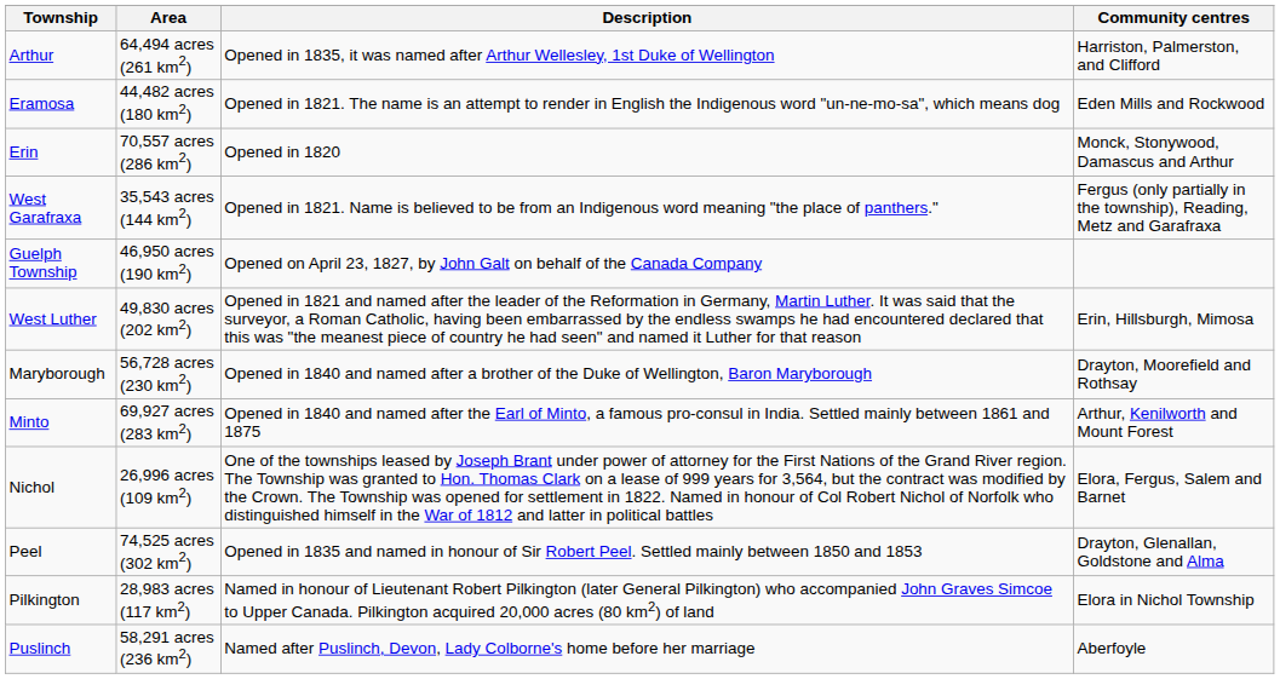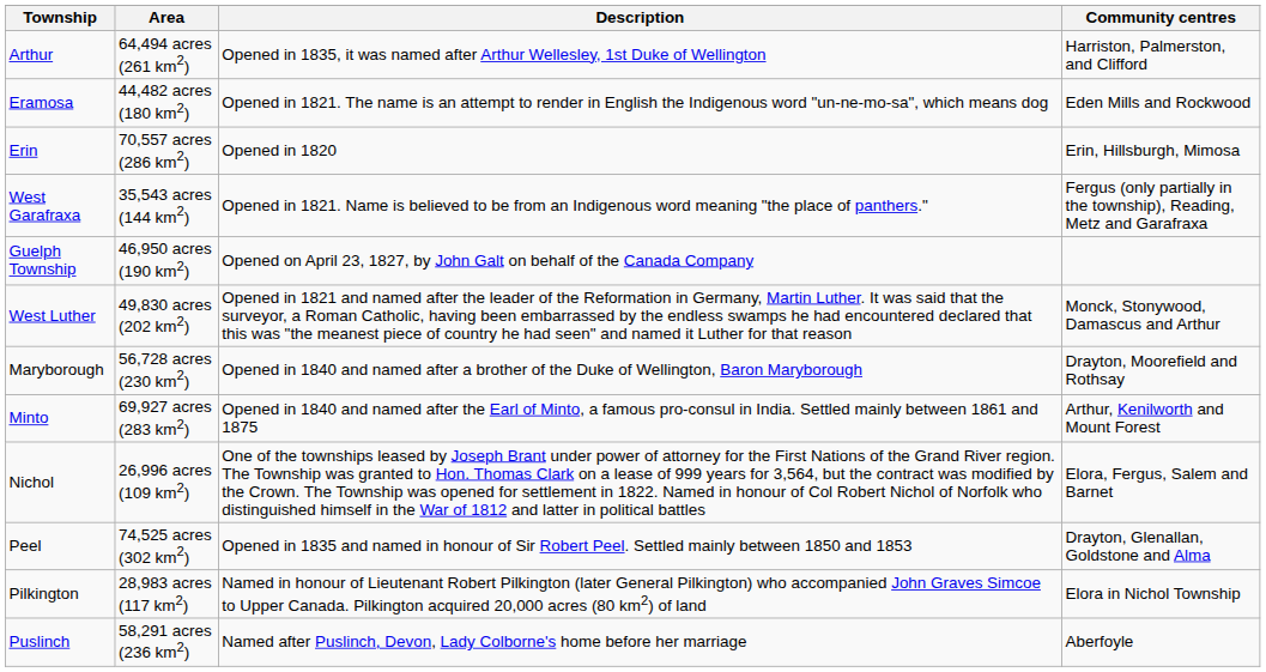Erin | Community centres: Monck, Stonywood, Damascus and Arthur -> Erin, Hillsburgh, Mimosa
West Luther | Community centres: Erin, Hillsburgh, Mimosa -> Monck, Stonywood, Damascus and Arthur
